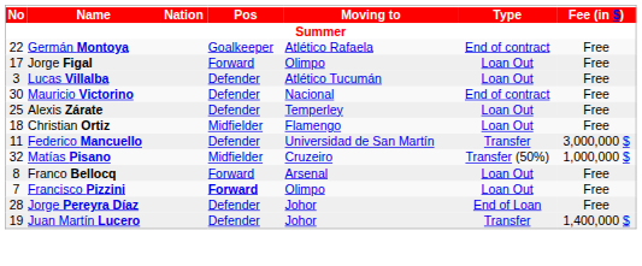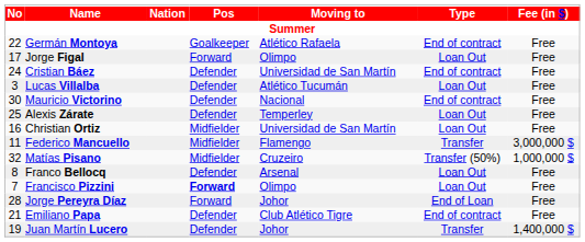+ row: 24 | Cristian Báez | Defender | Universidad de San Martín | End of contract | Free
Christian Ortiz | No: 18 -> 16
Christian Ortiz | Moving to: Flamengo -> Universidad de San Martín
Federico Mancuello | Pos: Defender -> Midfielder
Federico Mancuello | Moving to: Universidad de San Martín -> Flamengo
Franco Bellocq | Pos: Forward -> Defender
Jorge Pereyra Díaz | Pos: Defender -> Forward
+ row: 21 | Emiliano Papa | Defender | Club Atlético Tigre | End of contract | Free
